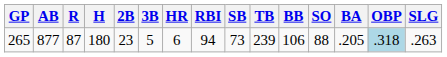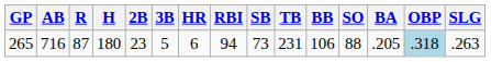265 | AB: 877 -> 716
265 | TB: 239 -> 231
